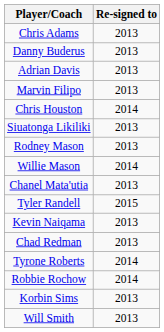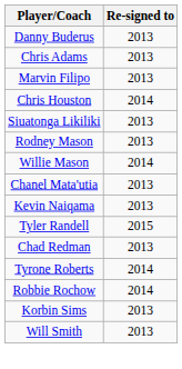rows swapped: Chris Adams <-> Danny Buderus
- row: Adrian Davis | 2013
rows swapped: Kevin Naiqama <-> Tyler Randell
